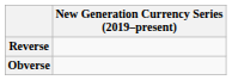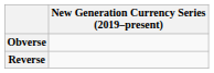rows swapped: Obverse <-> Reverse
